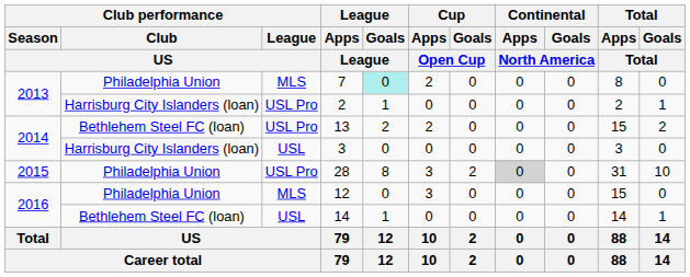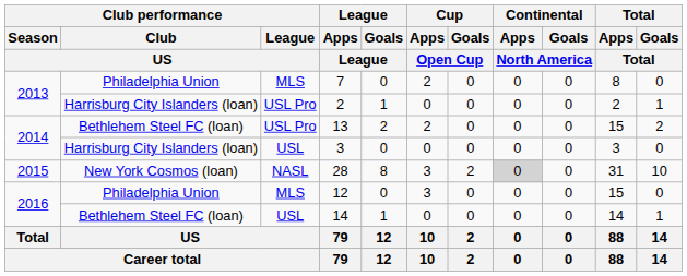7 | League / Goals / League: paleturquoise background -> no background
28 | Club performance / Club / US: Philadelphia Union -> New York Cosmos (loan)
28 | Club performance / League / US: USL Pro -> NASL
